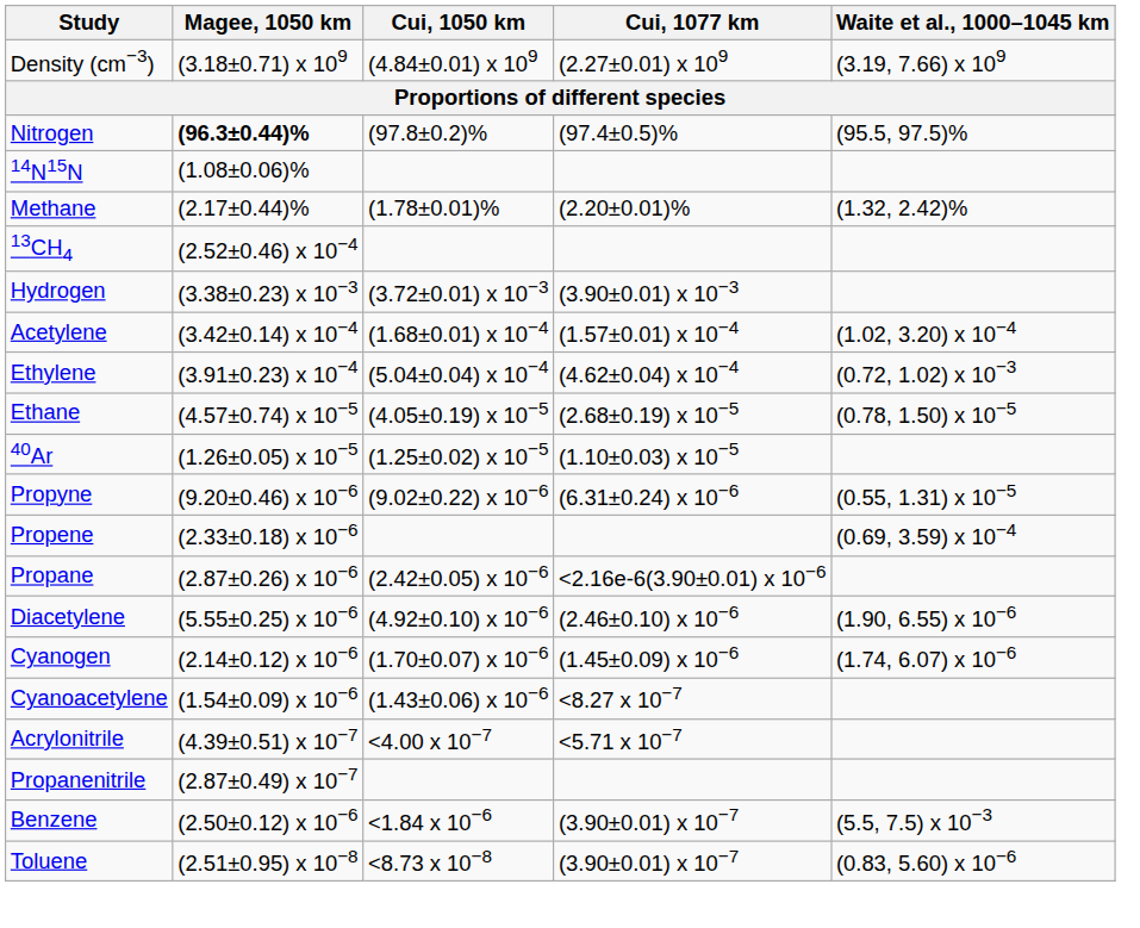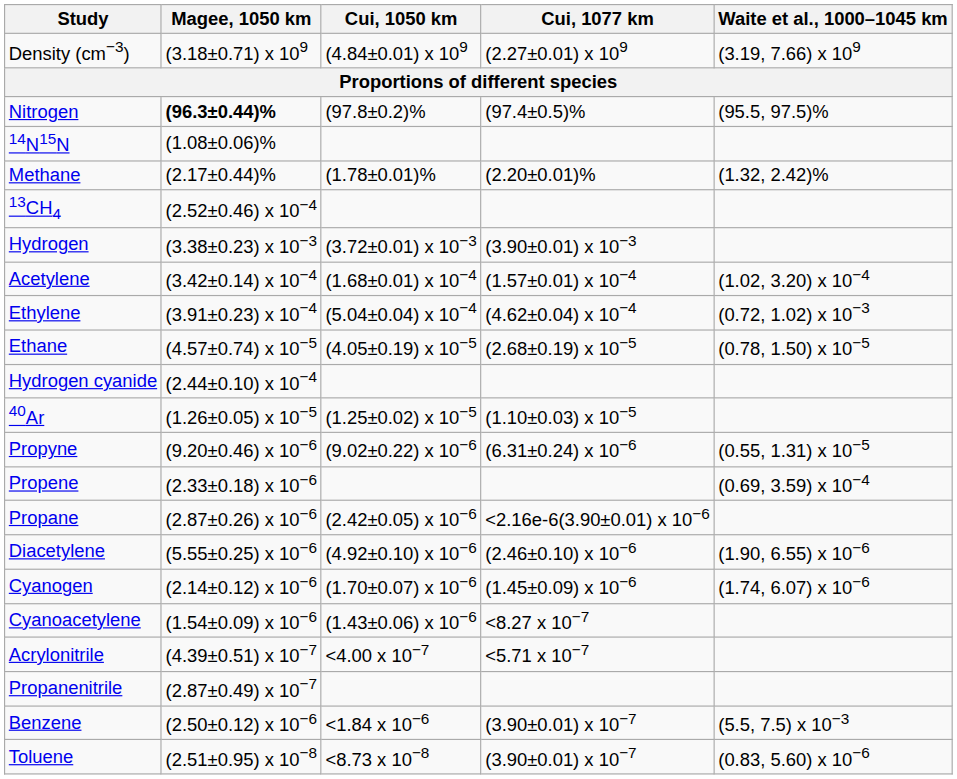+ row: Hydrogen cyanide | (2.44±0.10) x 10−4
